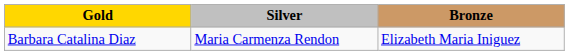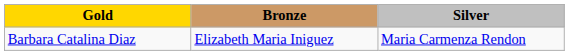columns swapped: Silver <-> Bronze
